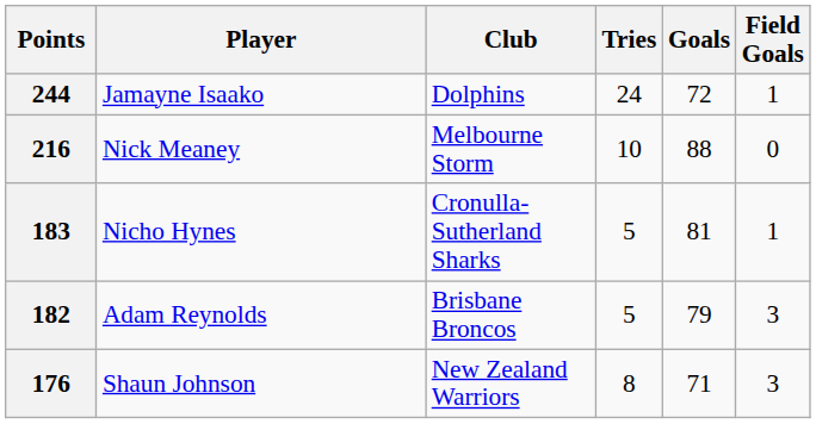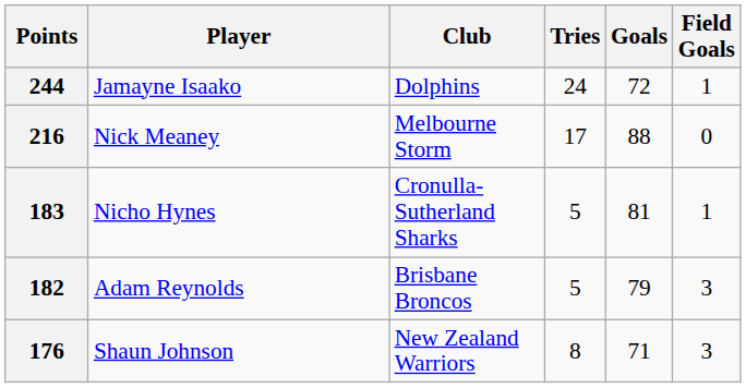216 | Tries: 10 -> 17
